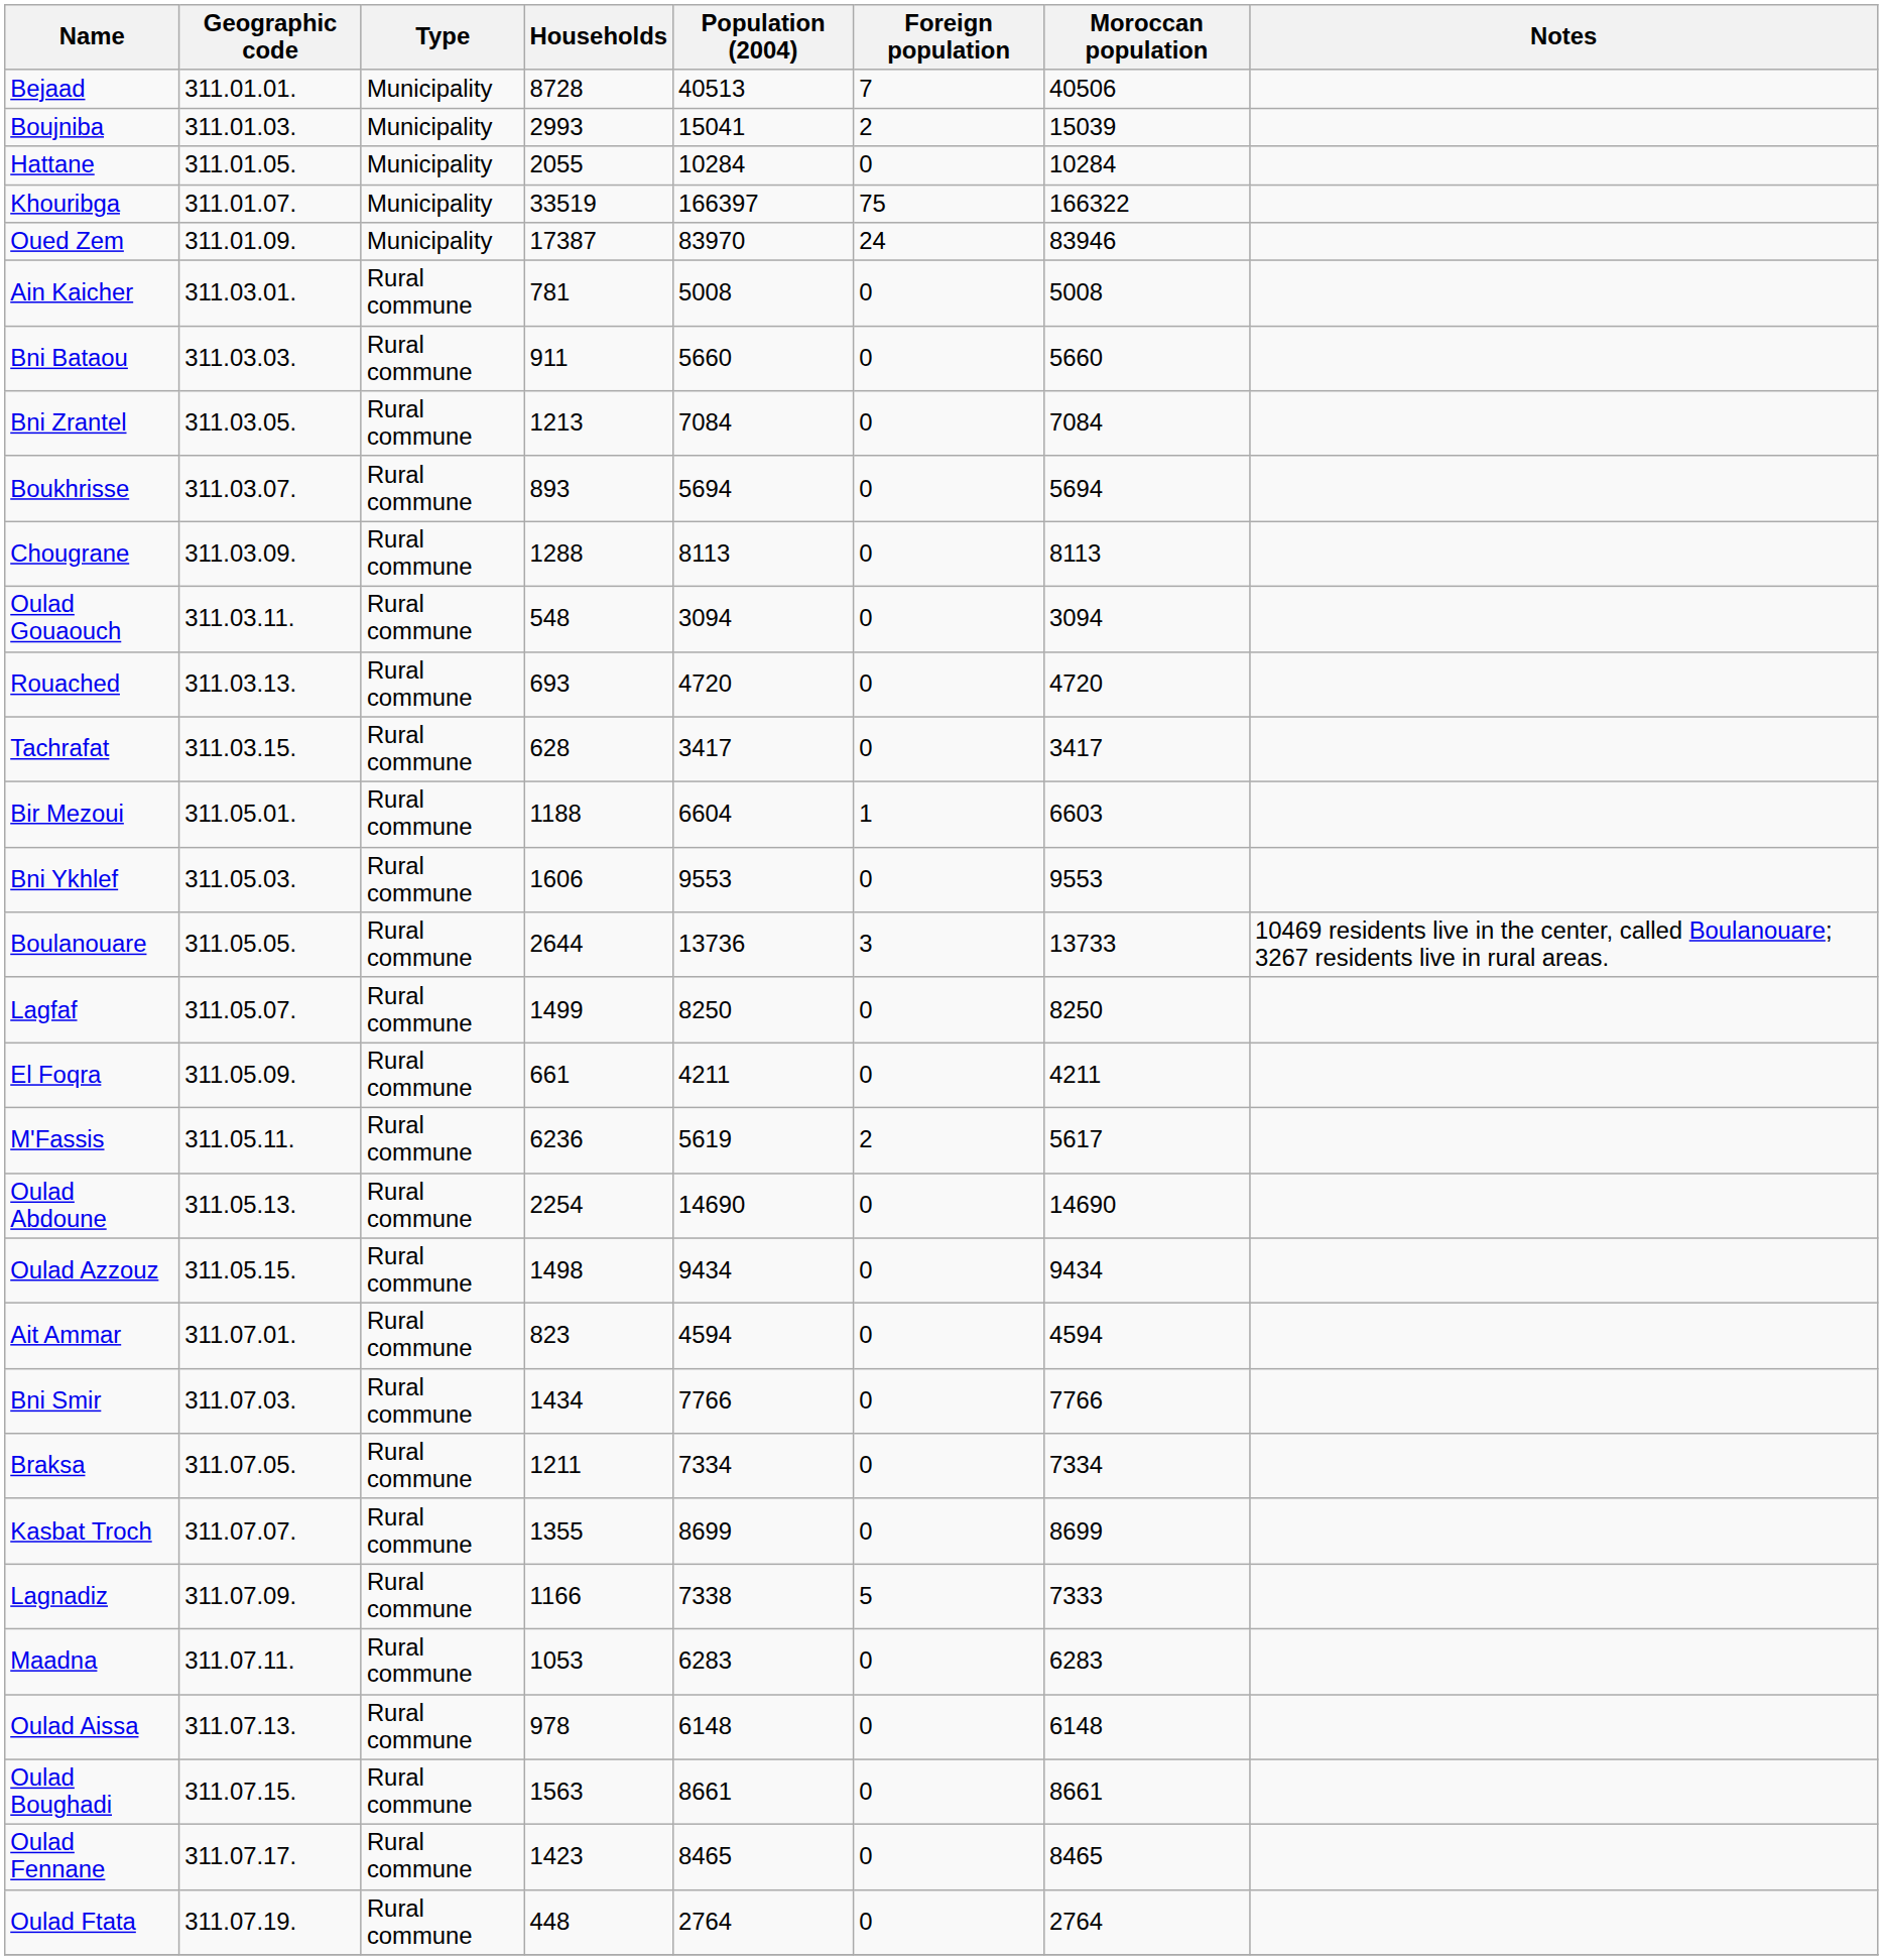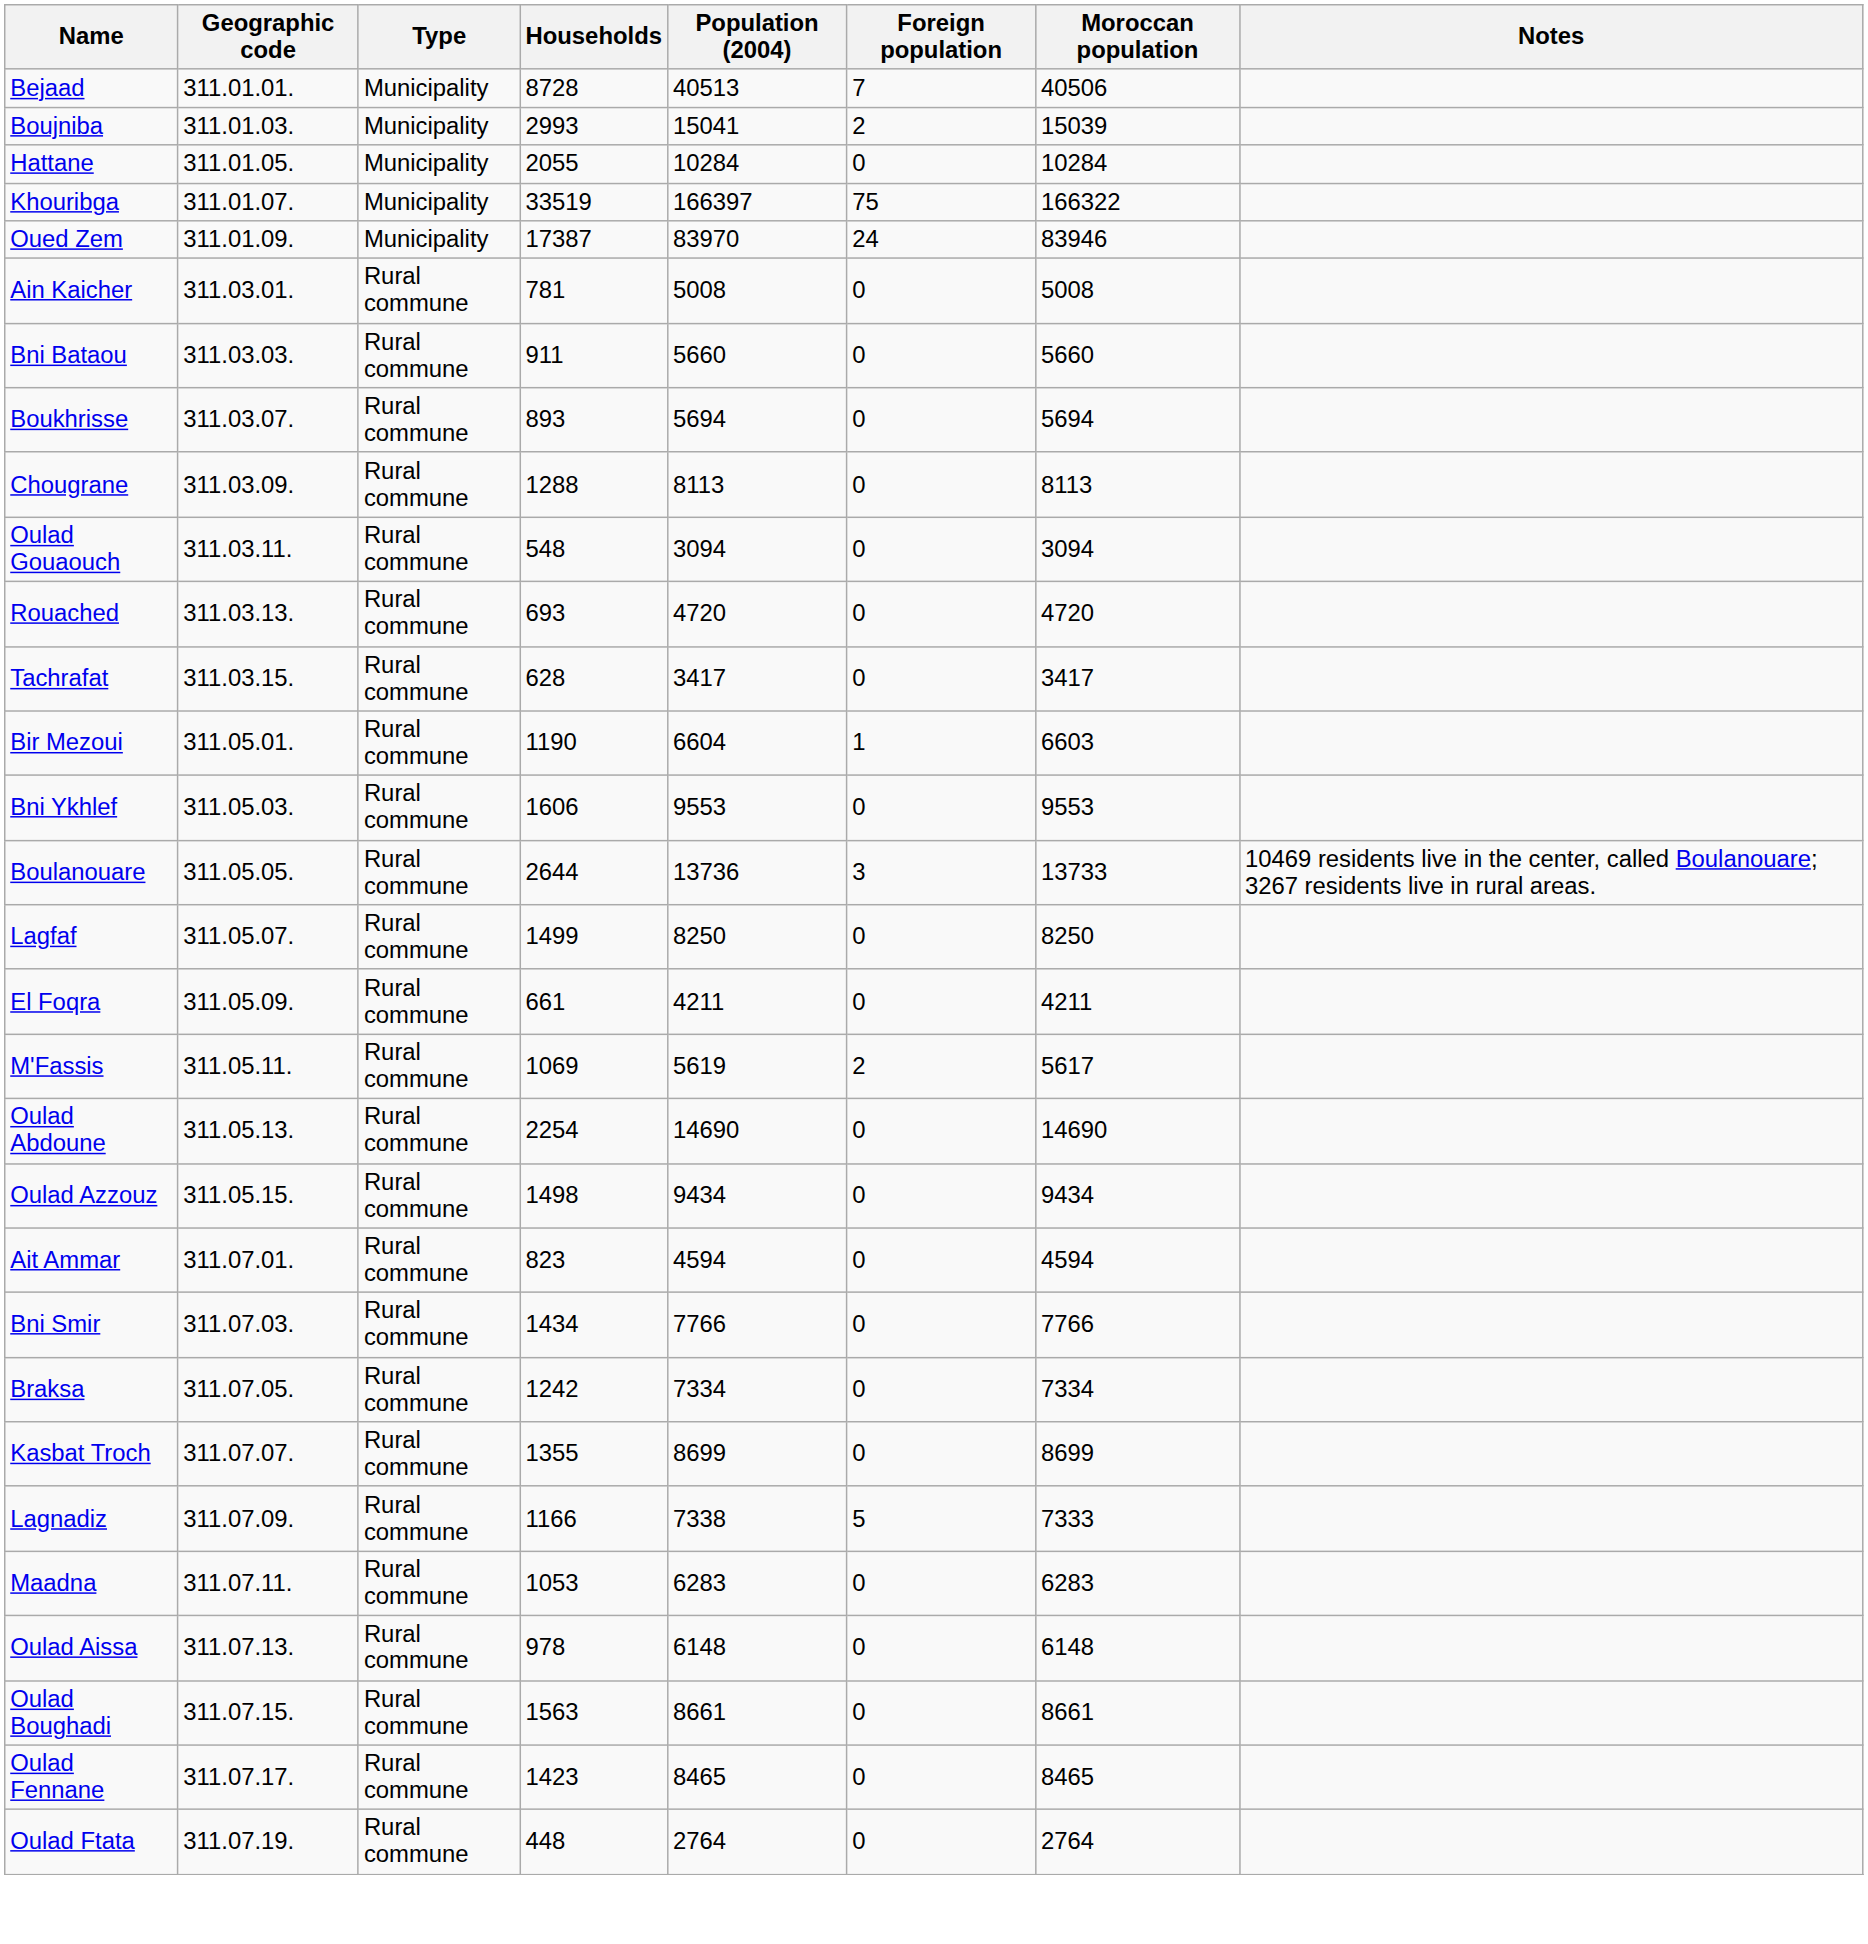- row: Bni Zrantel | 311.03.05. | Rural commune | 1213 | 7084 | 0 | 7084
Bir Mezoui | Households: 1188 -> 1190
M'Fassis | Households: 6236 -> 1069
Braksa | Households: 1211 -> 1242
